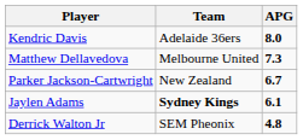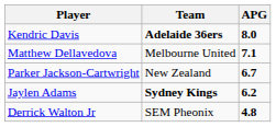Kendric Davis | Team: normal -> bold
Matthew Dellavedova | APG: 7.3 -> 7.1
Jaylen Adams | APG: 6.1 -> 6.2
